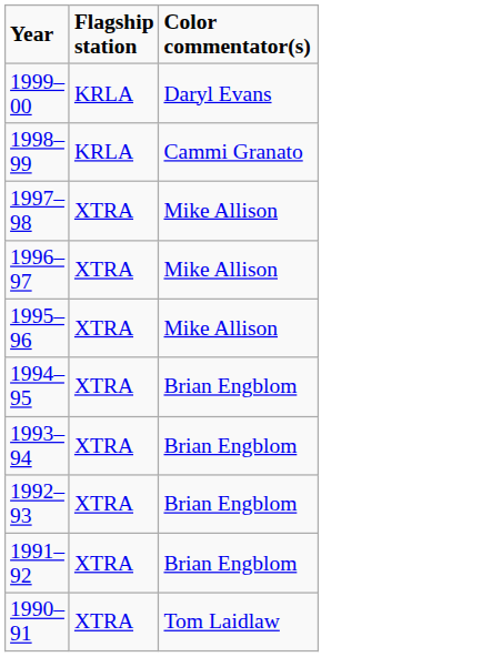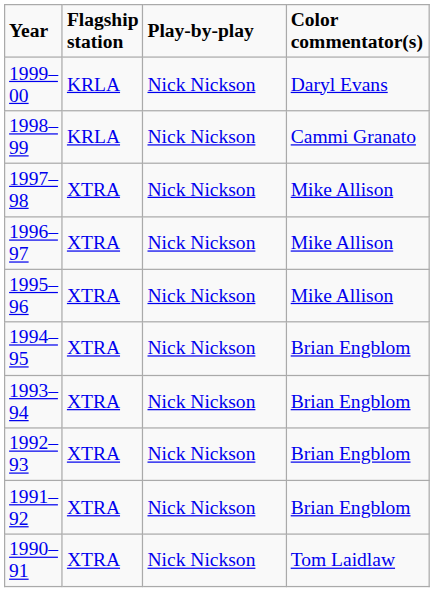+ column: Play-by-play | Nick Nickson | Nick Nickson | Nick Nickson | Nick Nickson | Nick Nickson | Nick Nickson | Nick Nickson | Nick Nickson | Nick Nickson | Nick Nickson
